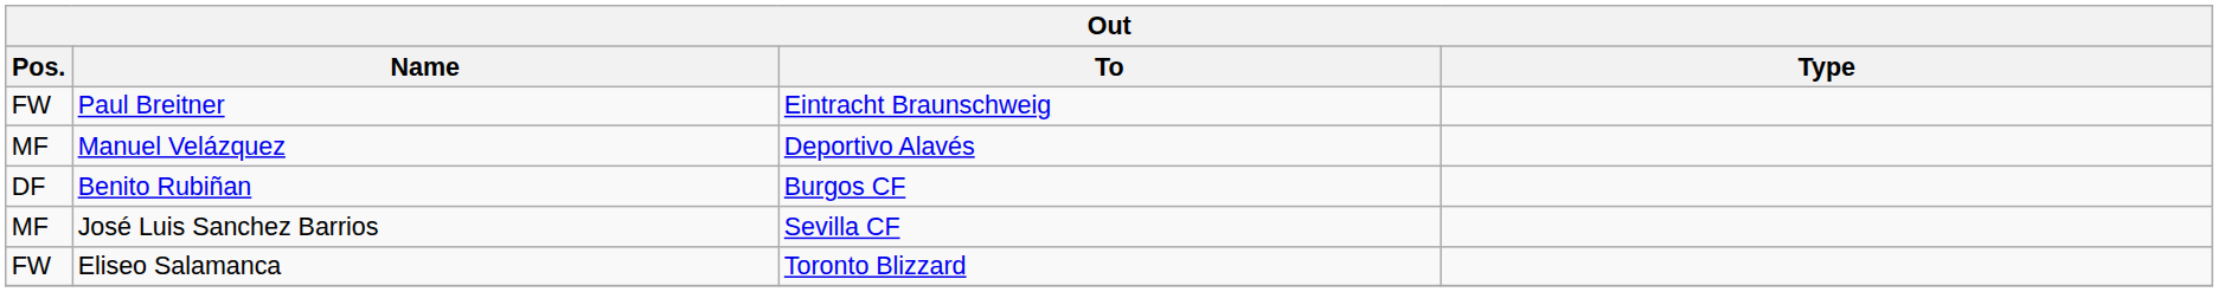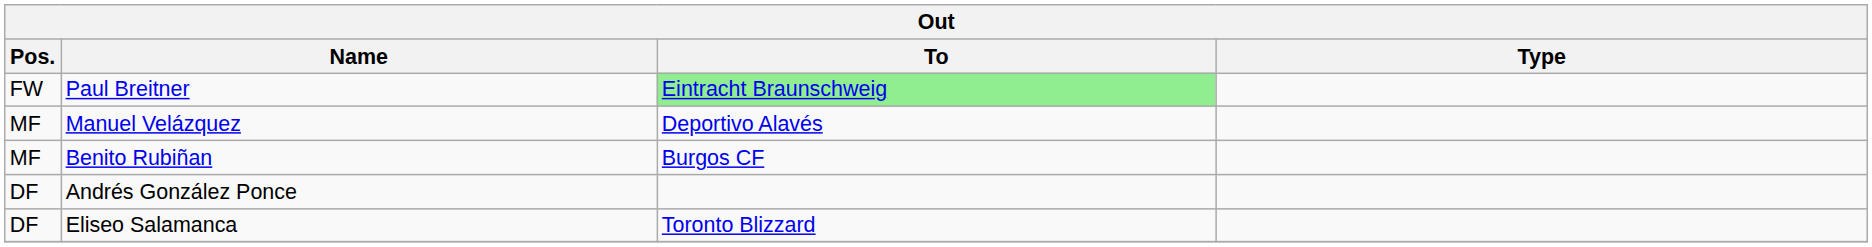Paul Breitner | To: no background -> lightgreen background
Benito Rubiñan | Pos.: DF -> MF
- row: MF | José Luis Sanchez Barrios | Sevilla CF
+ row: DF | Andrés González Ponce
Eliseo Salamanca | Pos.: FW -> DF
